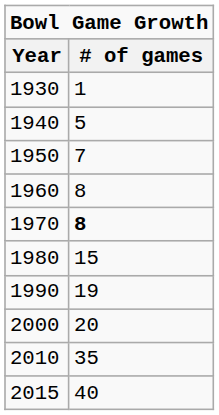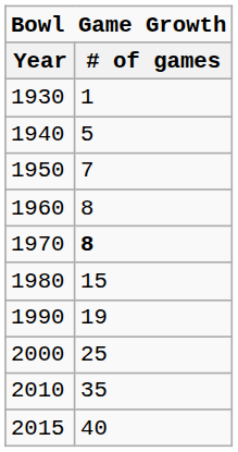2000 | # of games: 20 -> 25
